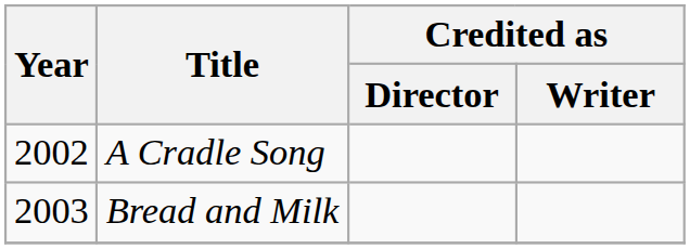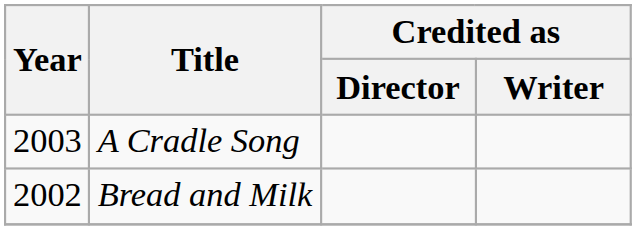A Cradle Song | Year: 2002 -> 2003
Bread and Milk | Year: 2003 -> 2002
